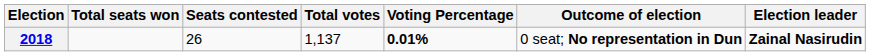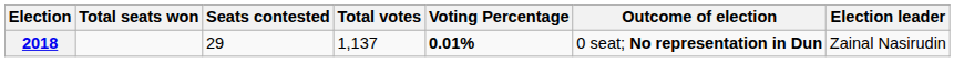2018 | Seats contested: 26 -> 29
2018 | Election leader: bold -> normal
